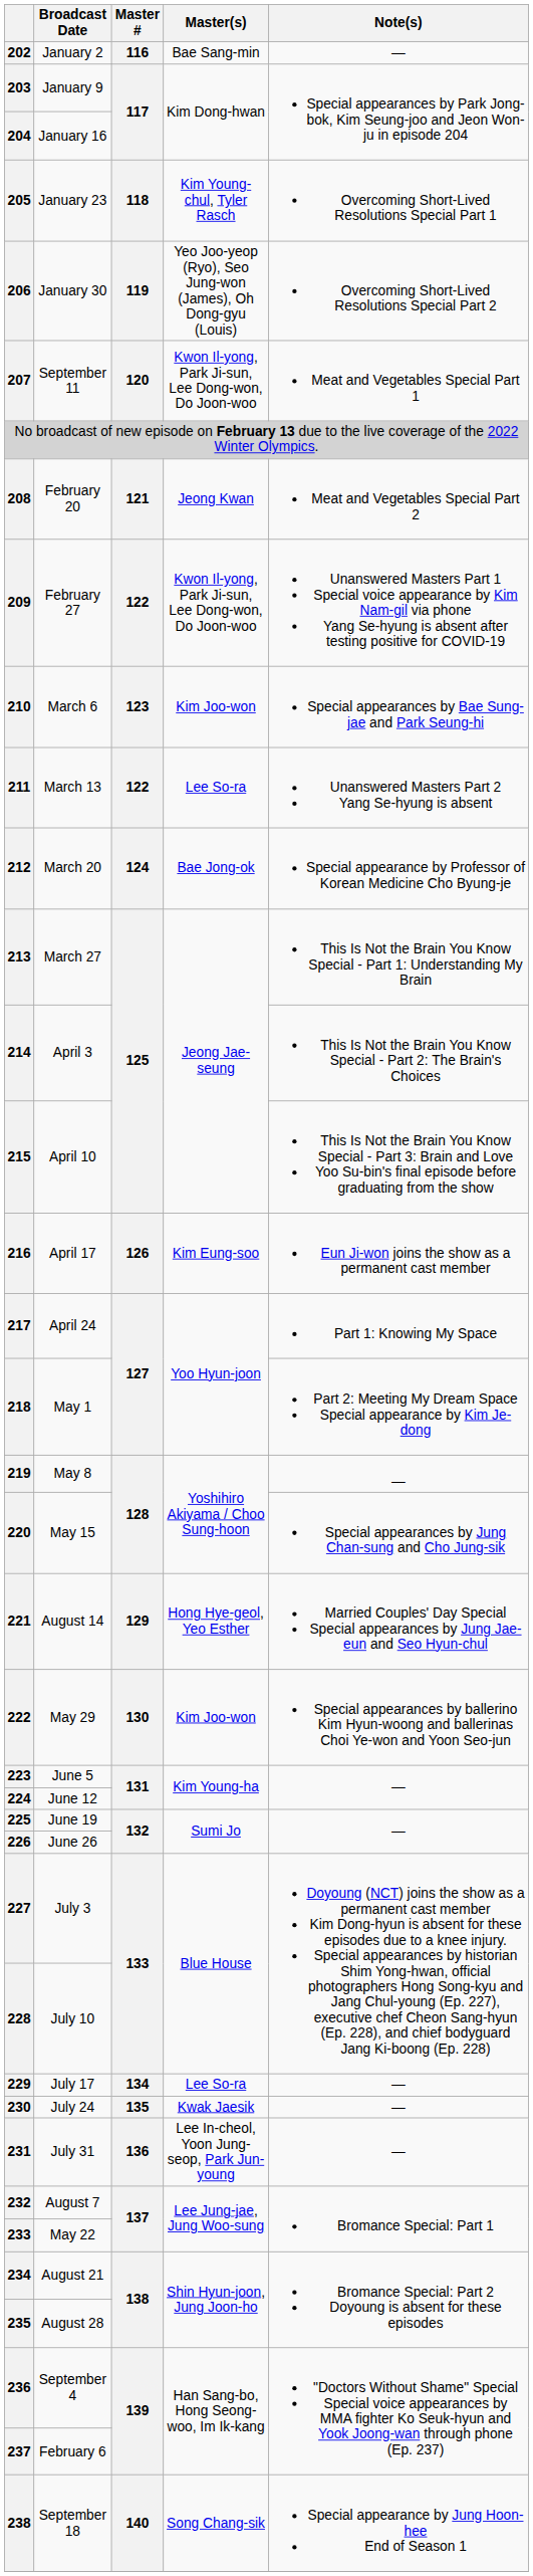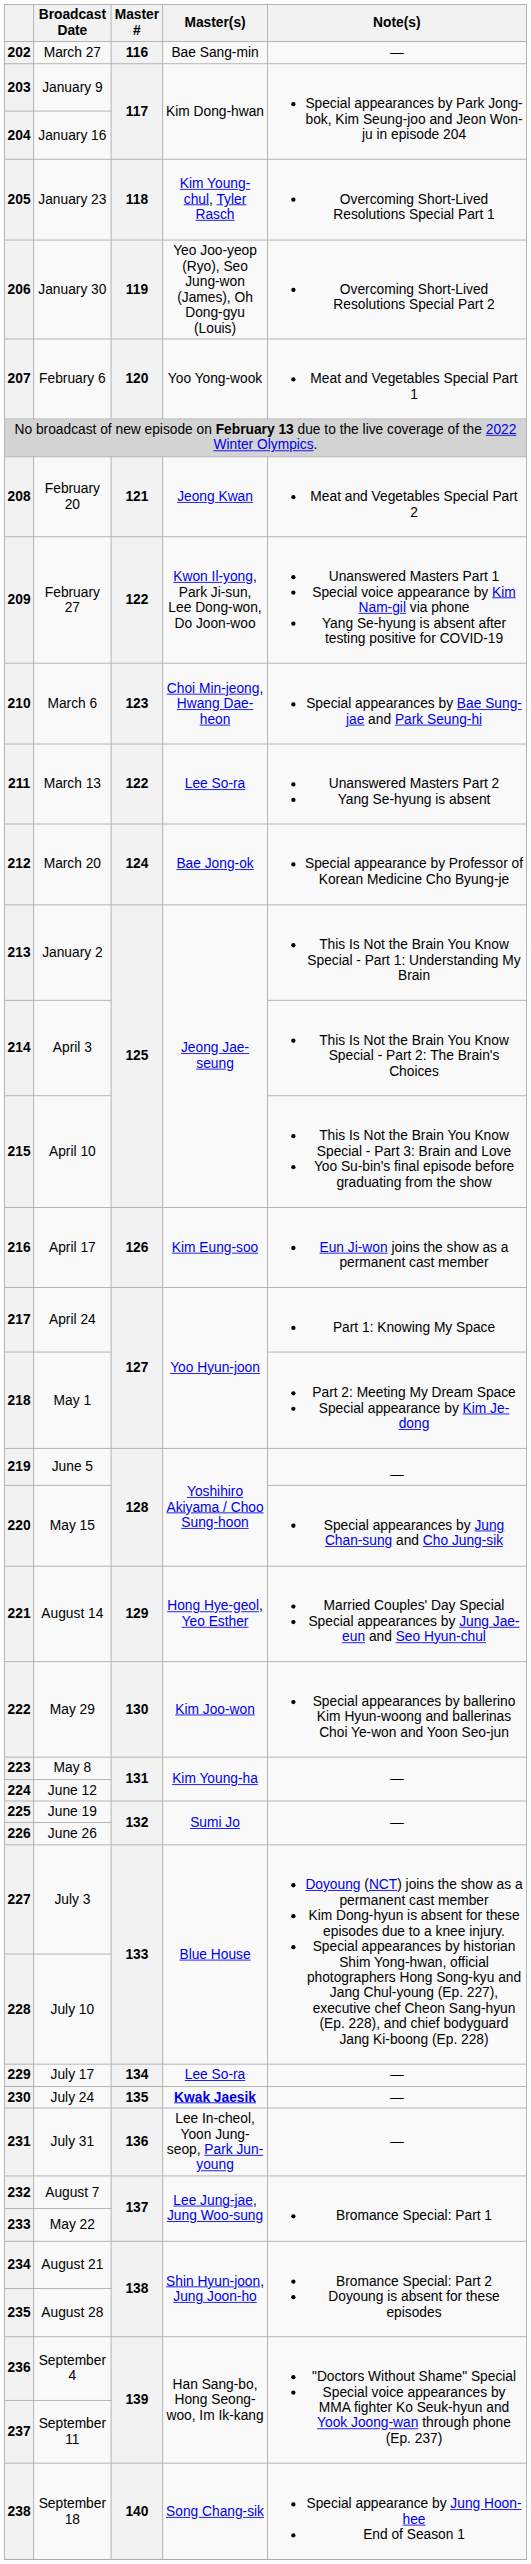202 | Broadcast Date: January 2 -> March 27
207 | Broadcast Date: September 11 -> February 6
207 | Master(s): Kwon Il-yong, Park Ji-sun, Lee Dong-won, Do Joon-woo -> Yoo Yong-wook
210 | Master(s): Kim Joo-won -> Choi Min-jeong, Hwang Dae-heon
213 | Broadcast Date: March 27 -> January 2
219 | Broadcast Date: May 8 -> June 5
223 | Broadcast Date: June 5 -> May 8
230 | Master(s): normal -> bold
237 | Broadcast Date: February 6 -> September 11
